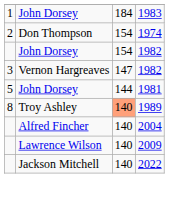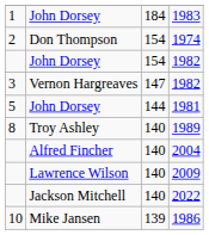1989 | column 3: lightsalmon background -> no background
+ row: 10 | Mike Jansen | 139 | 1986
